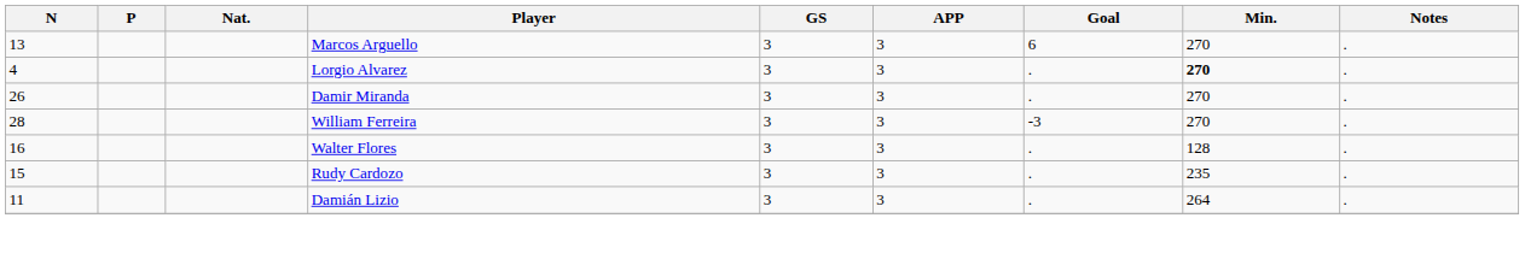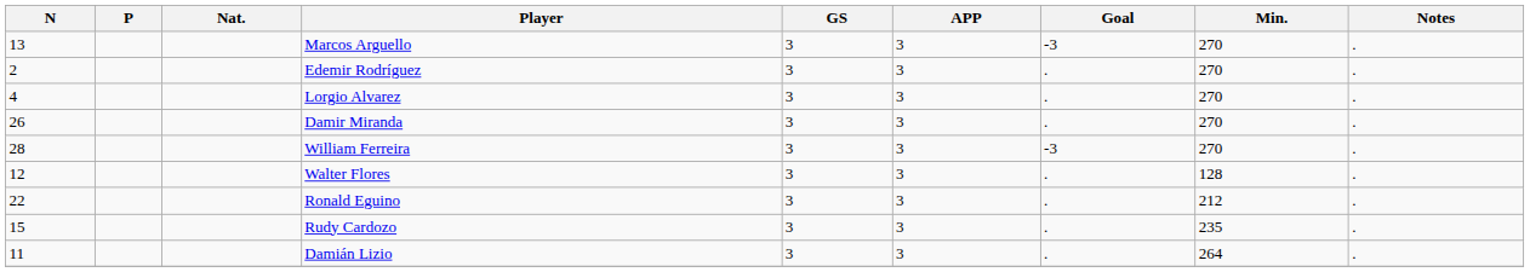Marcos Arguello | Goal: 6 -> -3
+ row: 2 | Edemir Rodríguez | 3 | 3 | . | 270 | .
Lorgio Alvarez | Min.: bold -> normal
Walter Flores | N: 16 -> 12
+ row: 22 | Ronald Eguino | 3 | 3 | . | 212 | .
